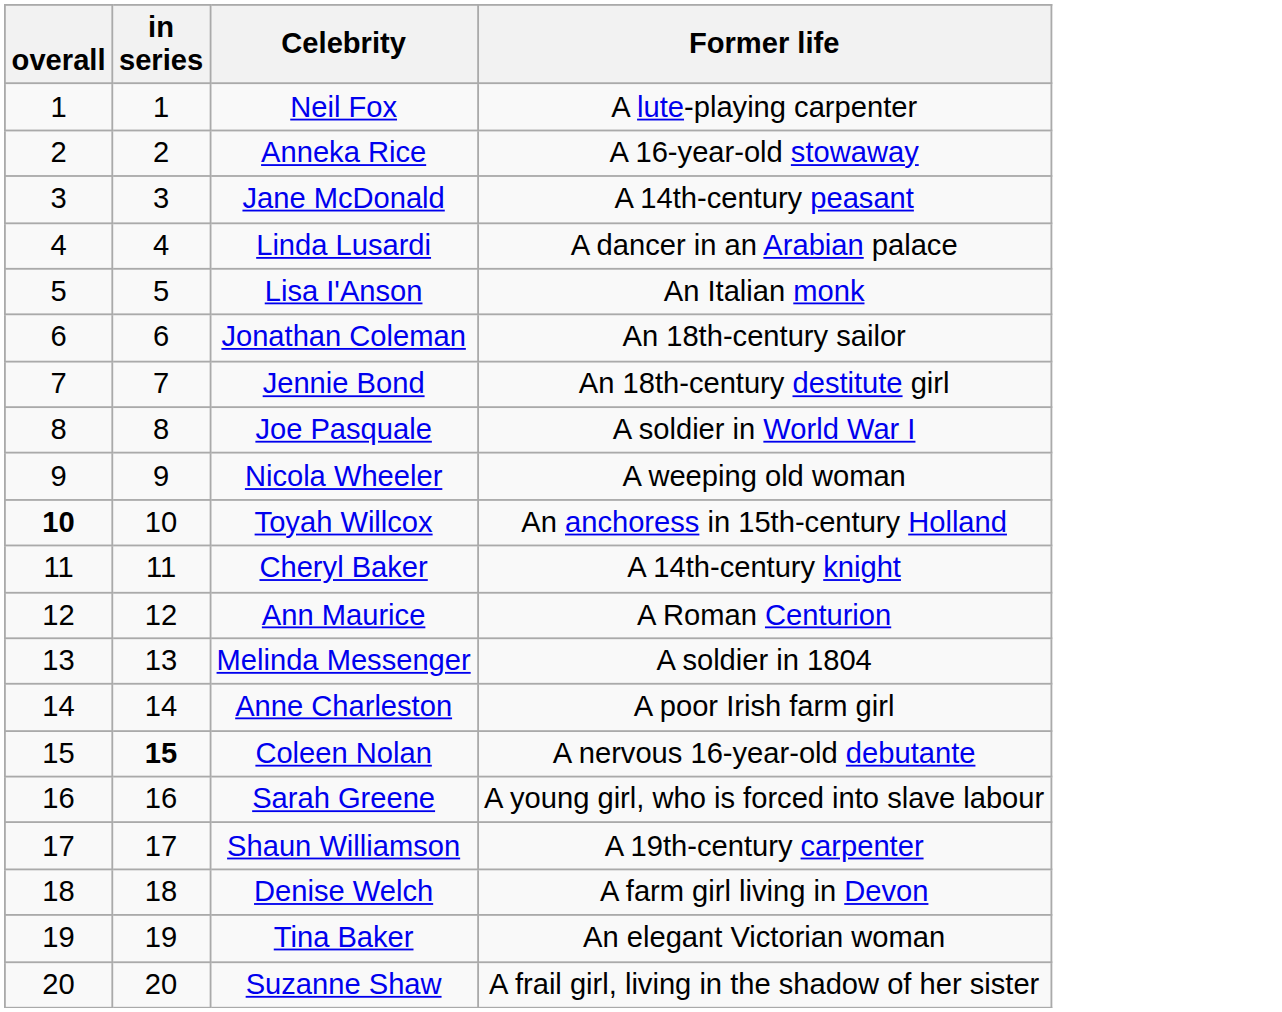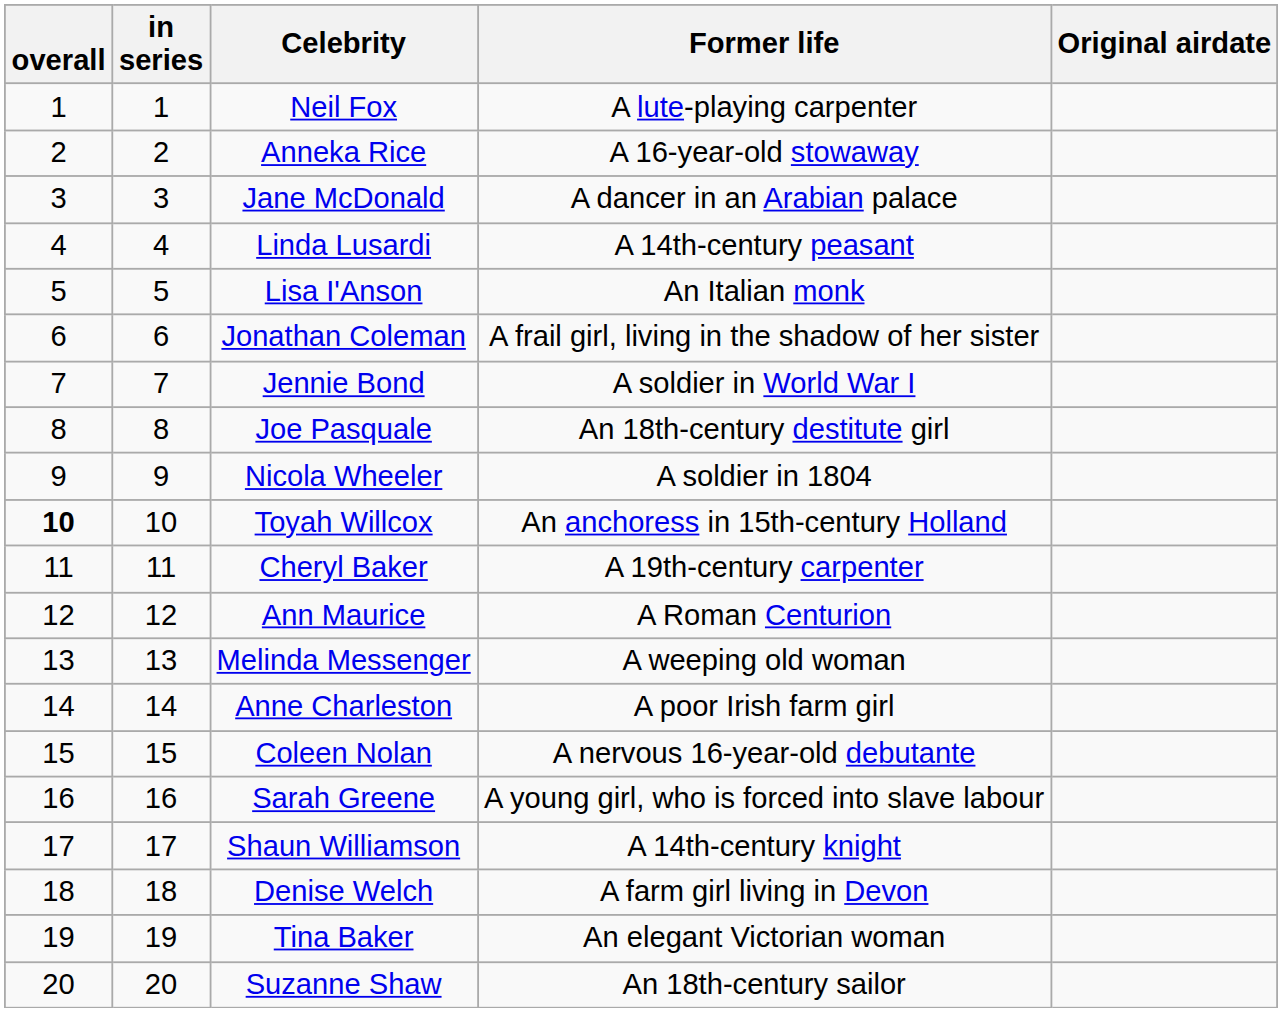+ column: Original airdate
Jane McDonald | Former life: A 14th-century peasant -> A dancer in an Arabian palace
Linda Lusardi | Former life: A dancer in an Arabian palace -> A 14th-century peasant
Jonathan Coleman | Former life: An 18th-century sailor -> A frail girl, living in the shadow of her sister
Jennie Bond | Former life: An 18th-century destitute girl -> A soldier in World War I
Joe Pasquale | Former life: A soldier in World War I -> An 18th-century destitute girl
Nicola Wheeler | Former life: A weeping old woman -> A soldier in 1804
Cheryl Baker | Former life: A 14th-century knight -> A 19th-century carpenter
Melinda Messenger | Former life: A soldier in 1804 -> A weeping old woman
Coleen Nolan | in series: bold -> normal
Shaun Williamson | Former life: A 19th-century carpenter -> A 14th-century knight
Suzanne Shaw | Former life: A frail girl, living in the shadow of her sister -> An 18th-century sailor
